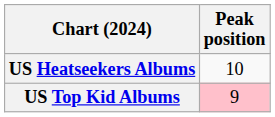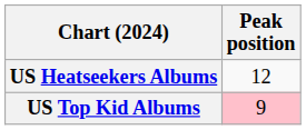US Heatseekers Albums | Peak position: 10 -> 12
